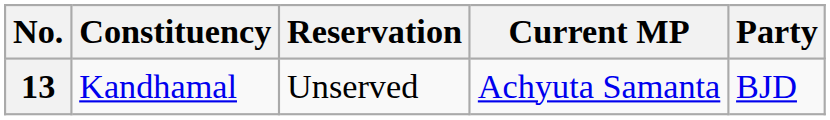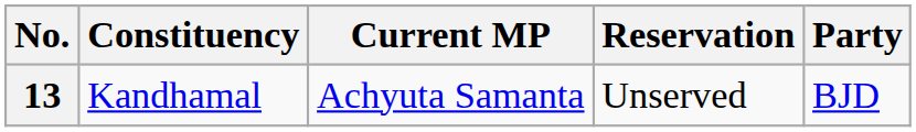columns swapped: Reservation <-> Current MP
